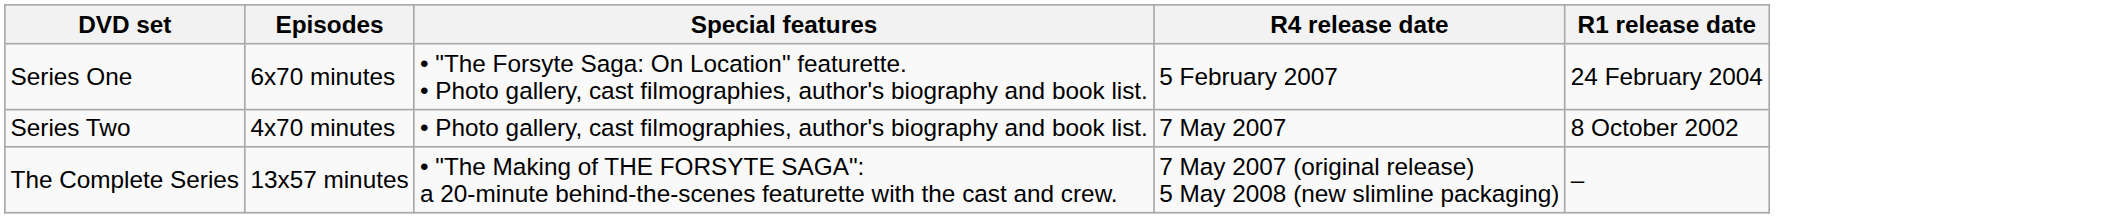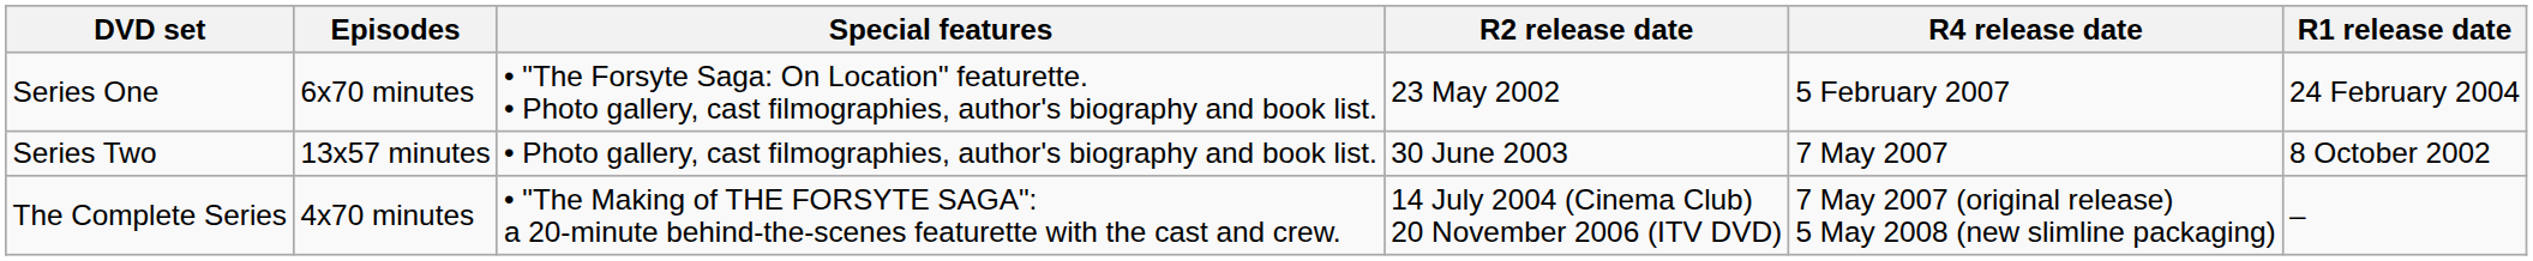+ column: R2 release date | 23 May 2002 | 30 June 2003 | 14 July 2004 (Cinema Club) 20 November 2006 (ITV DVD)
Series Two | Episodes: 4x70 minutes -> 13x57 minutes
The Complete Series | Episodes: 13x57 minutes -> 4x70 minutes
